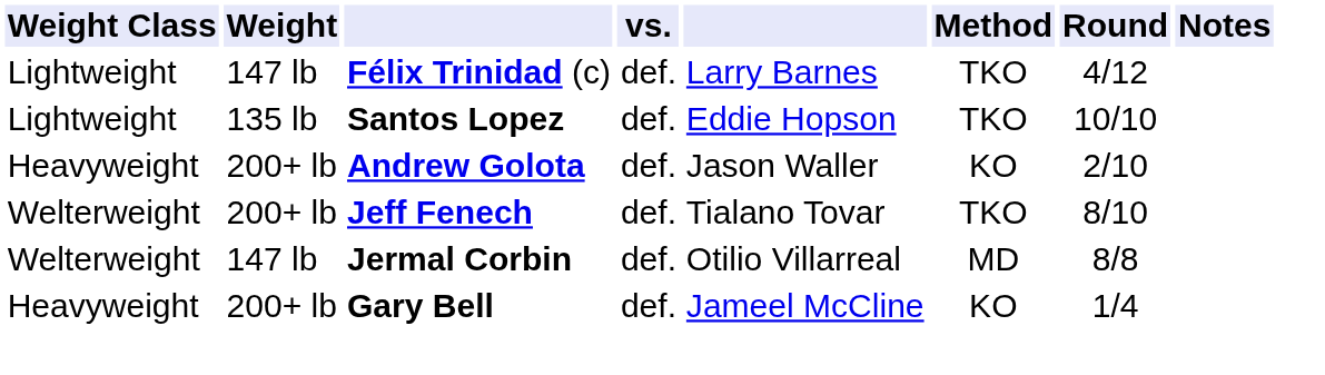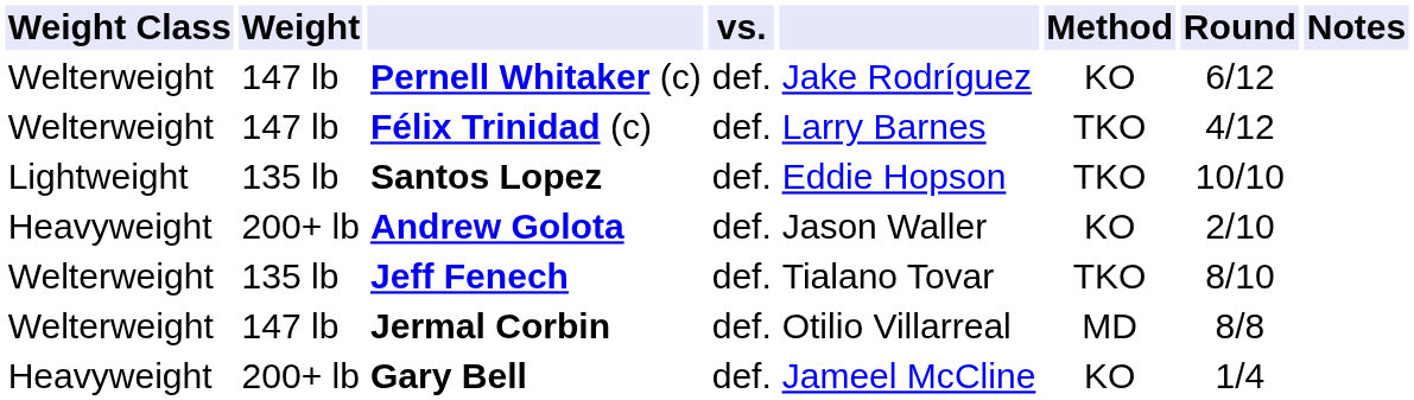+ row: Welterweight | 147 lb | Pernell Whitaker (c) | def. | Jake Rodríguez | KO | 6/12
Félix Trinidad (c) | Weight Class: Lightweight -> Welterweight
Jeff Fenech | Weight: 200+ lb -> 135 lb
